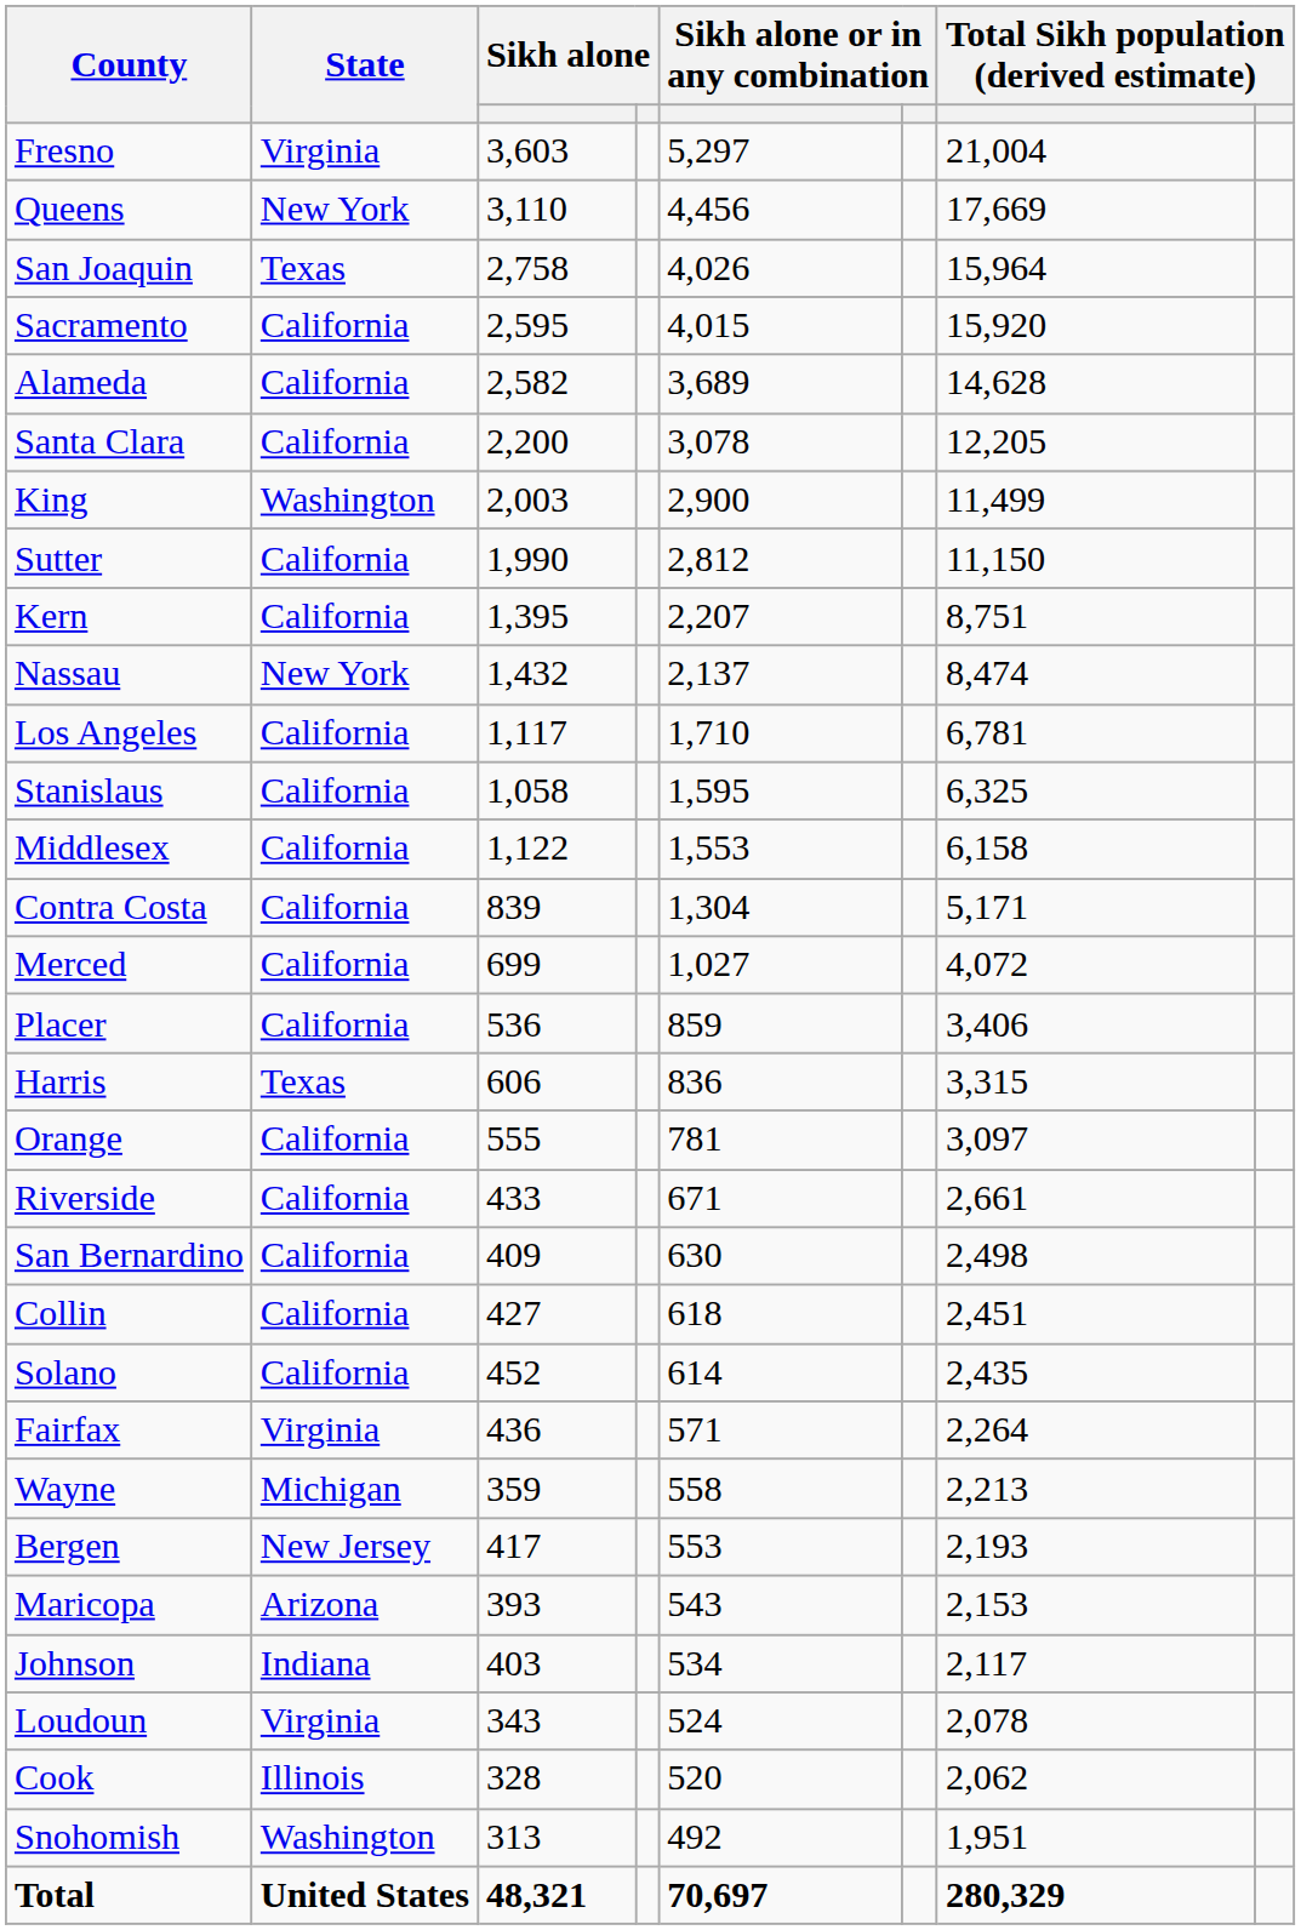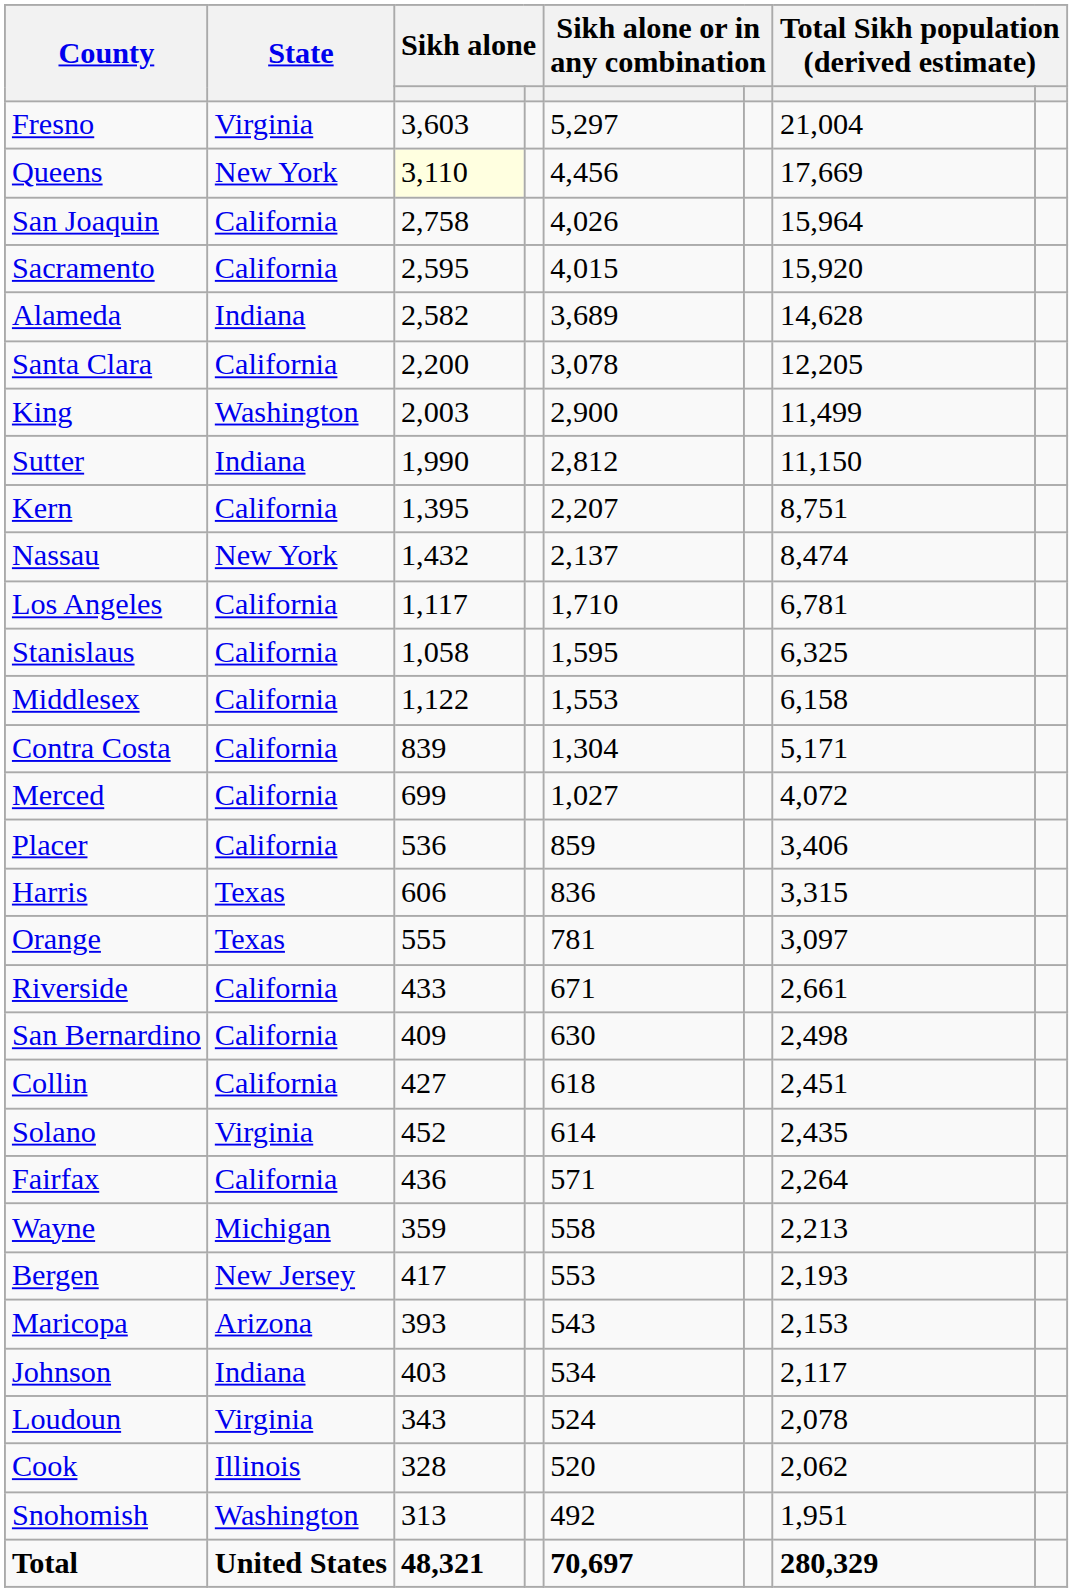Queens | column 3: no background -> lightyellow background
San Joaquin | State: Texas -> California
Alameda | State: California -> Indiana
Sutter | State: California -> Indiana
Orange | State: California -> Texas
Solano | State: California -> Virginia
Fairfax | State: Virginia -> California
